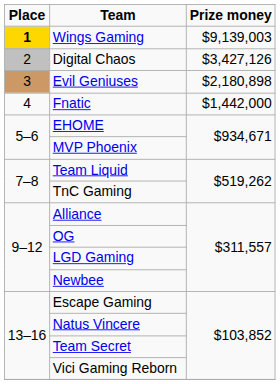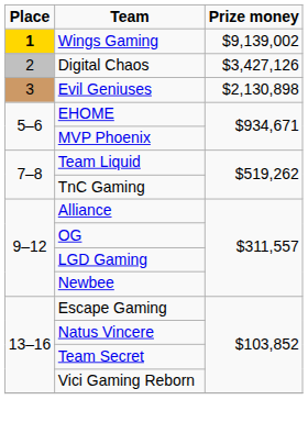Wings Gaming | Prize money: $9,139,003 -> $9,139,002
Evil Geniuses | Prize money: $2,180,898 -> $2,130,898
- row: 4 | Fnatic | $1,442,000
